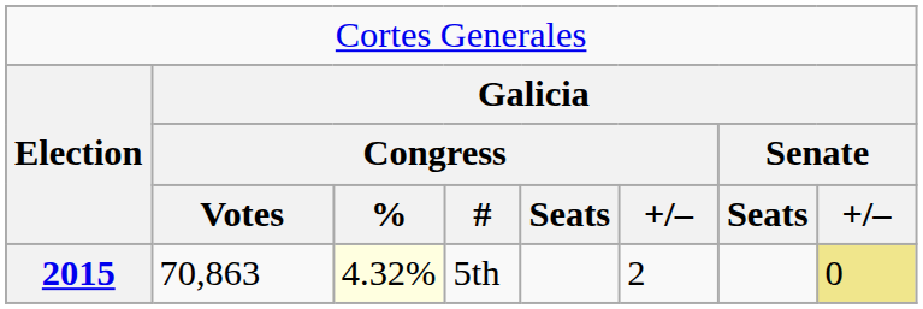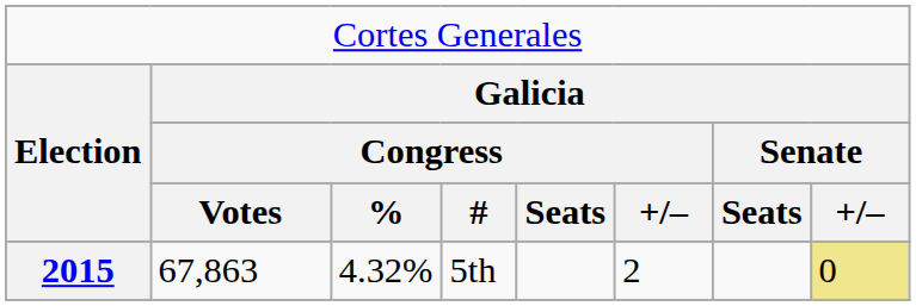2015 | column 2: 70,863 -> 67,863
2015 | column 3: lightyellow background -> no background
